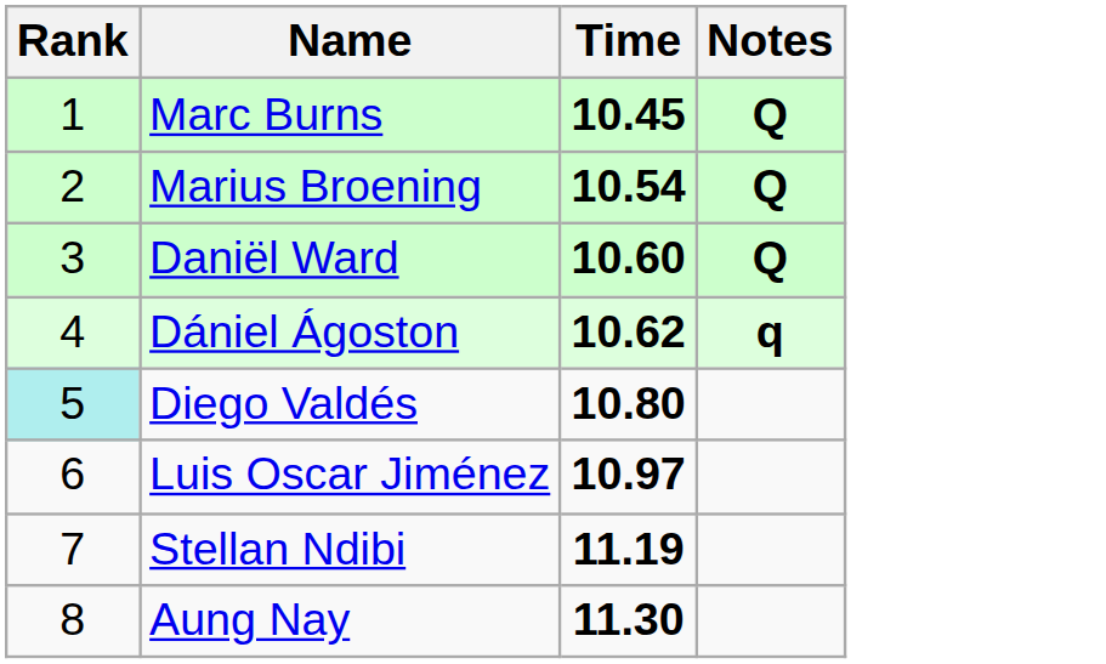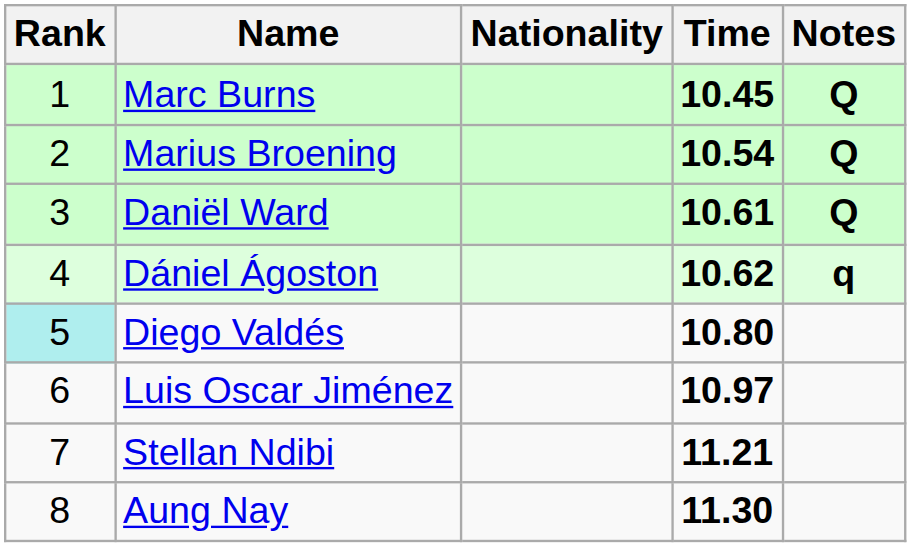+ column: Nationality
Daniël Ward | Time: 10.60 -> 10.61
Stellan Ndibi | Time: 11.19 -> 11.21
